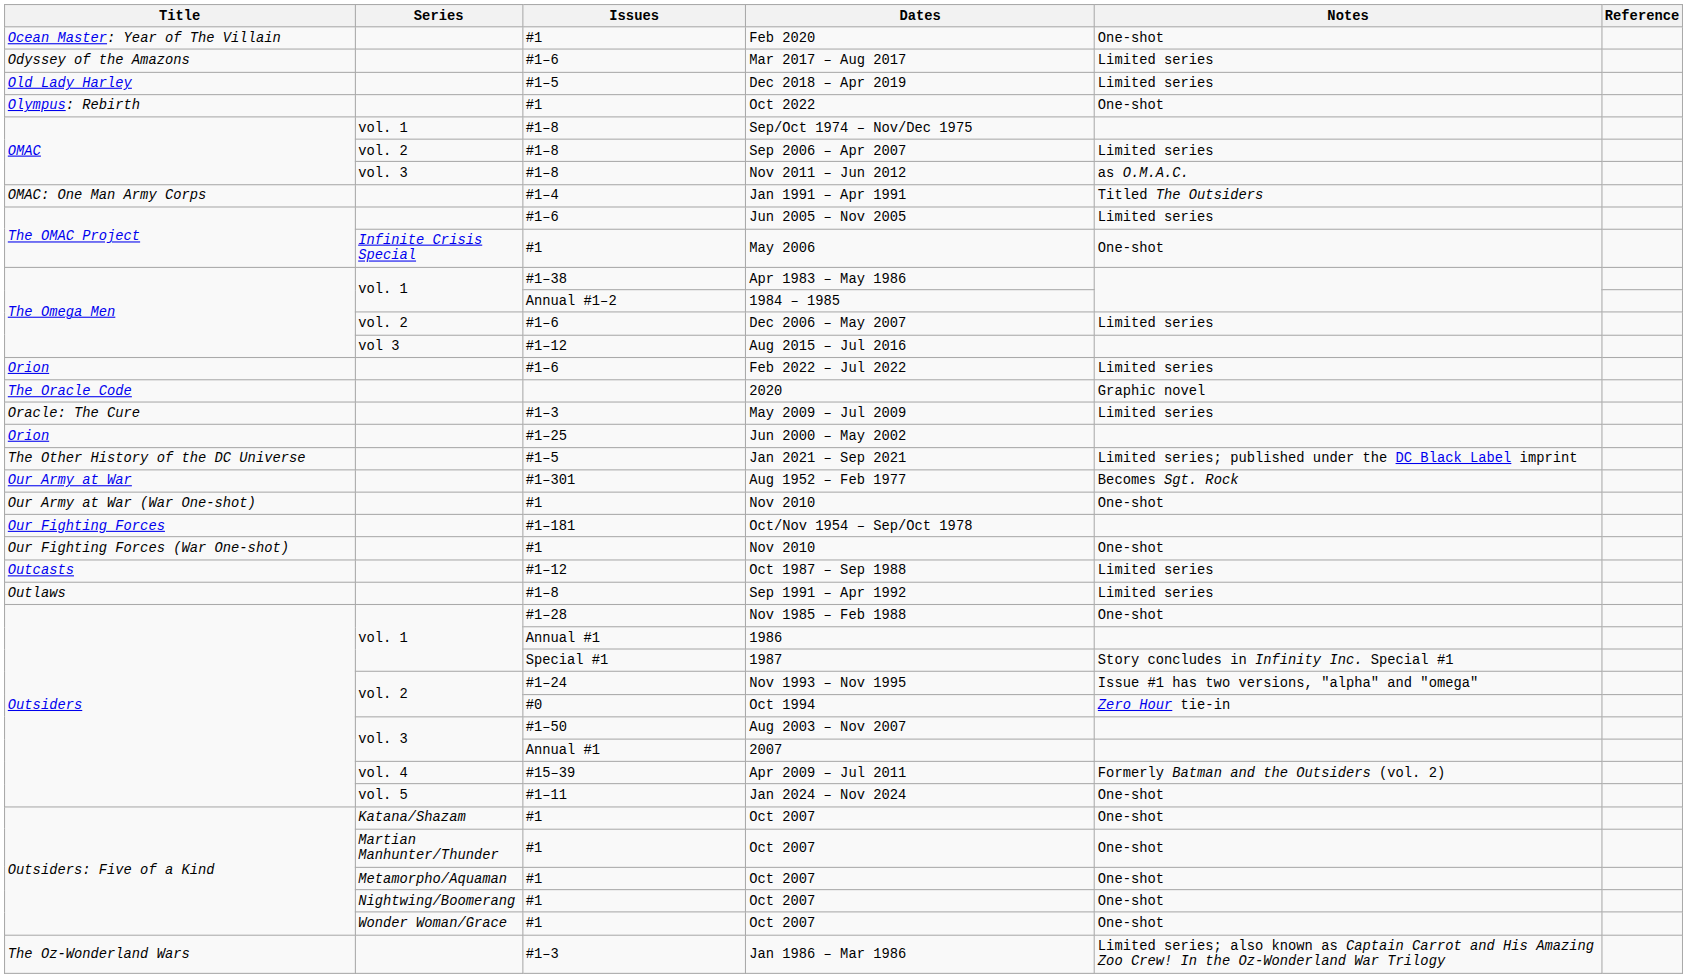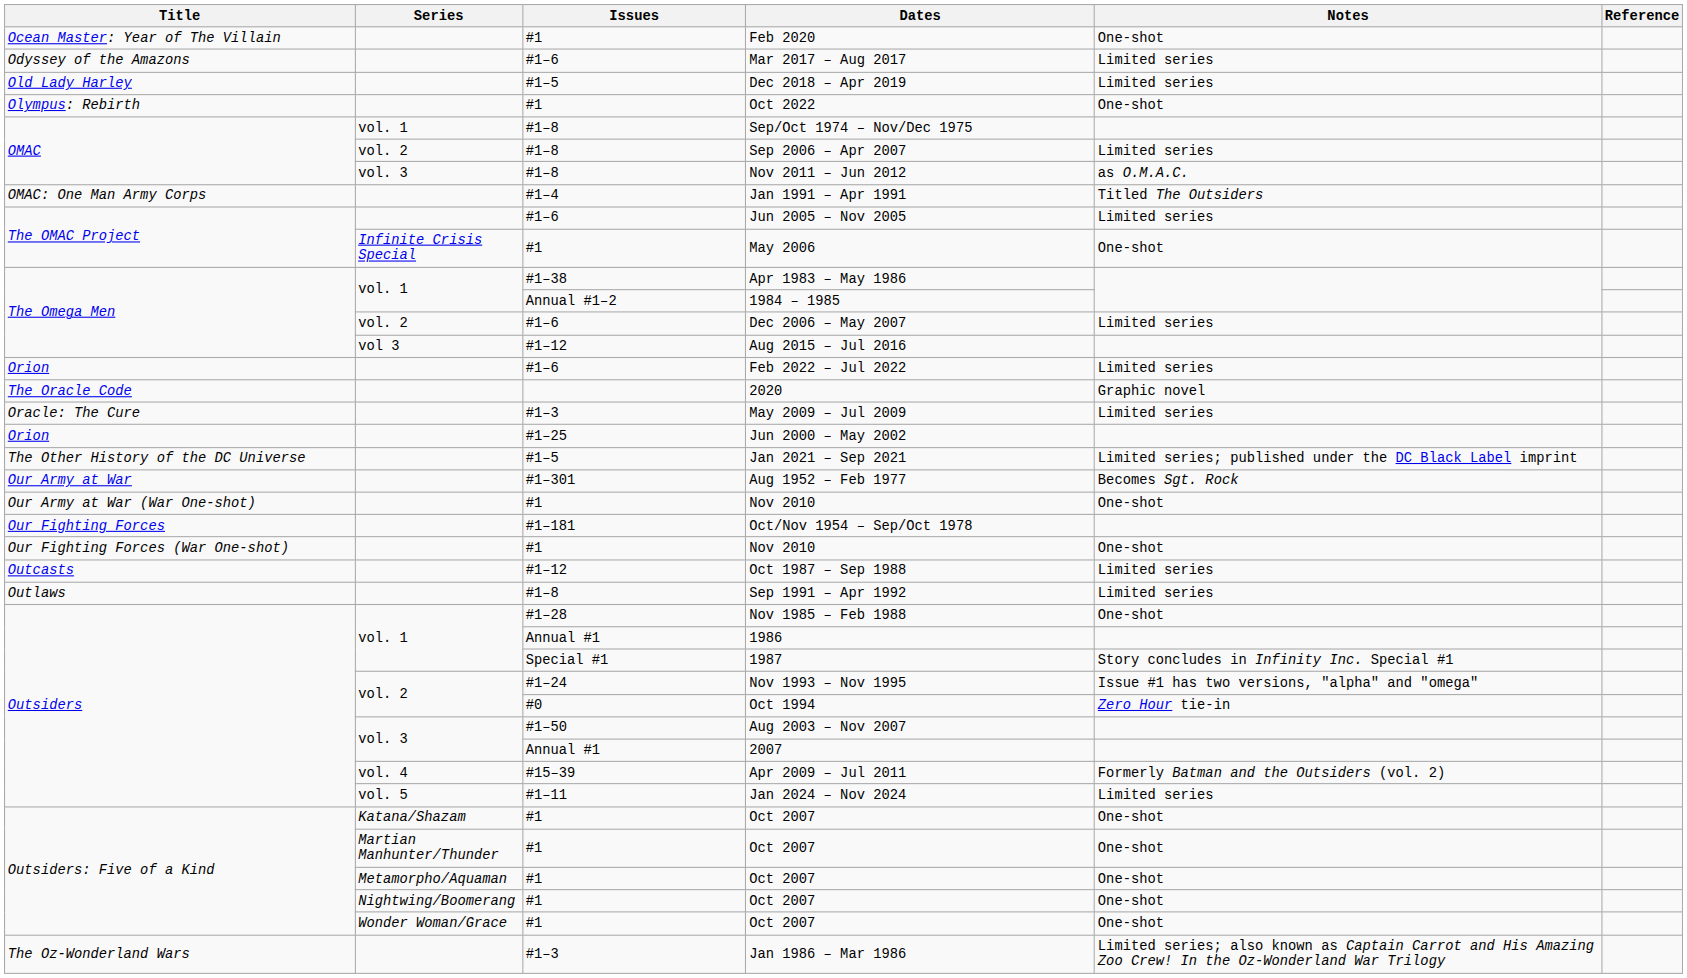Jan 2024 – Nov 2024 | Notes: One-shot -> Limited series
